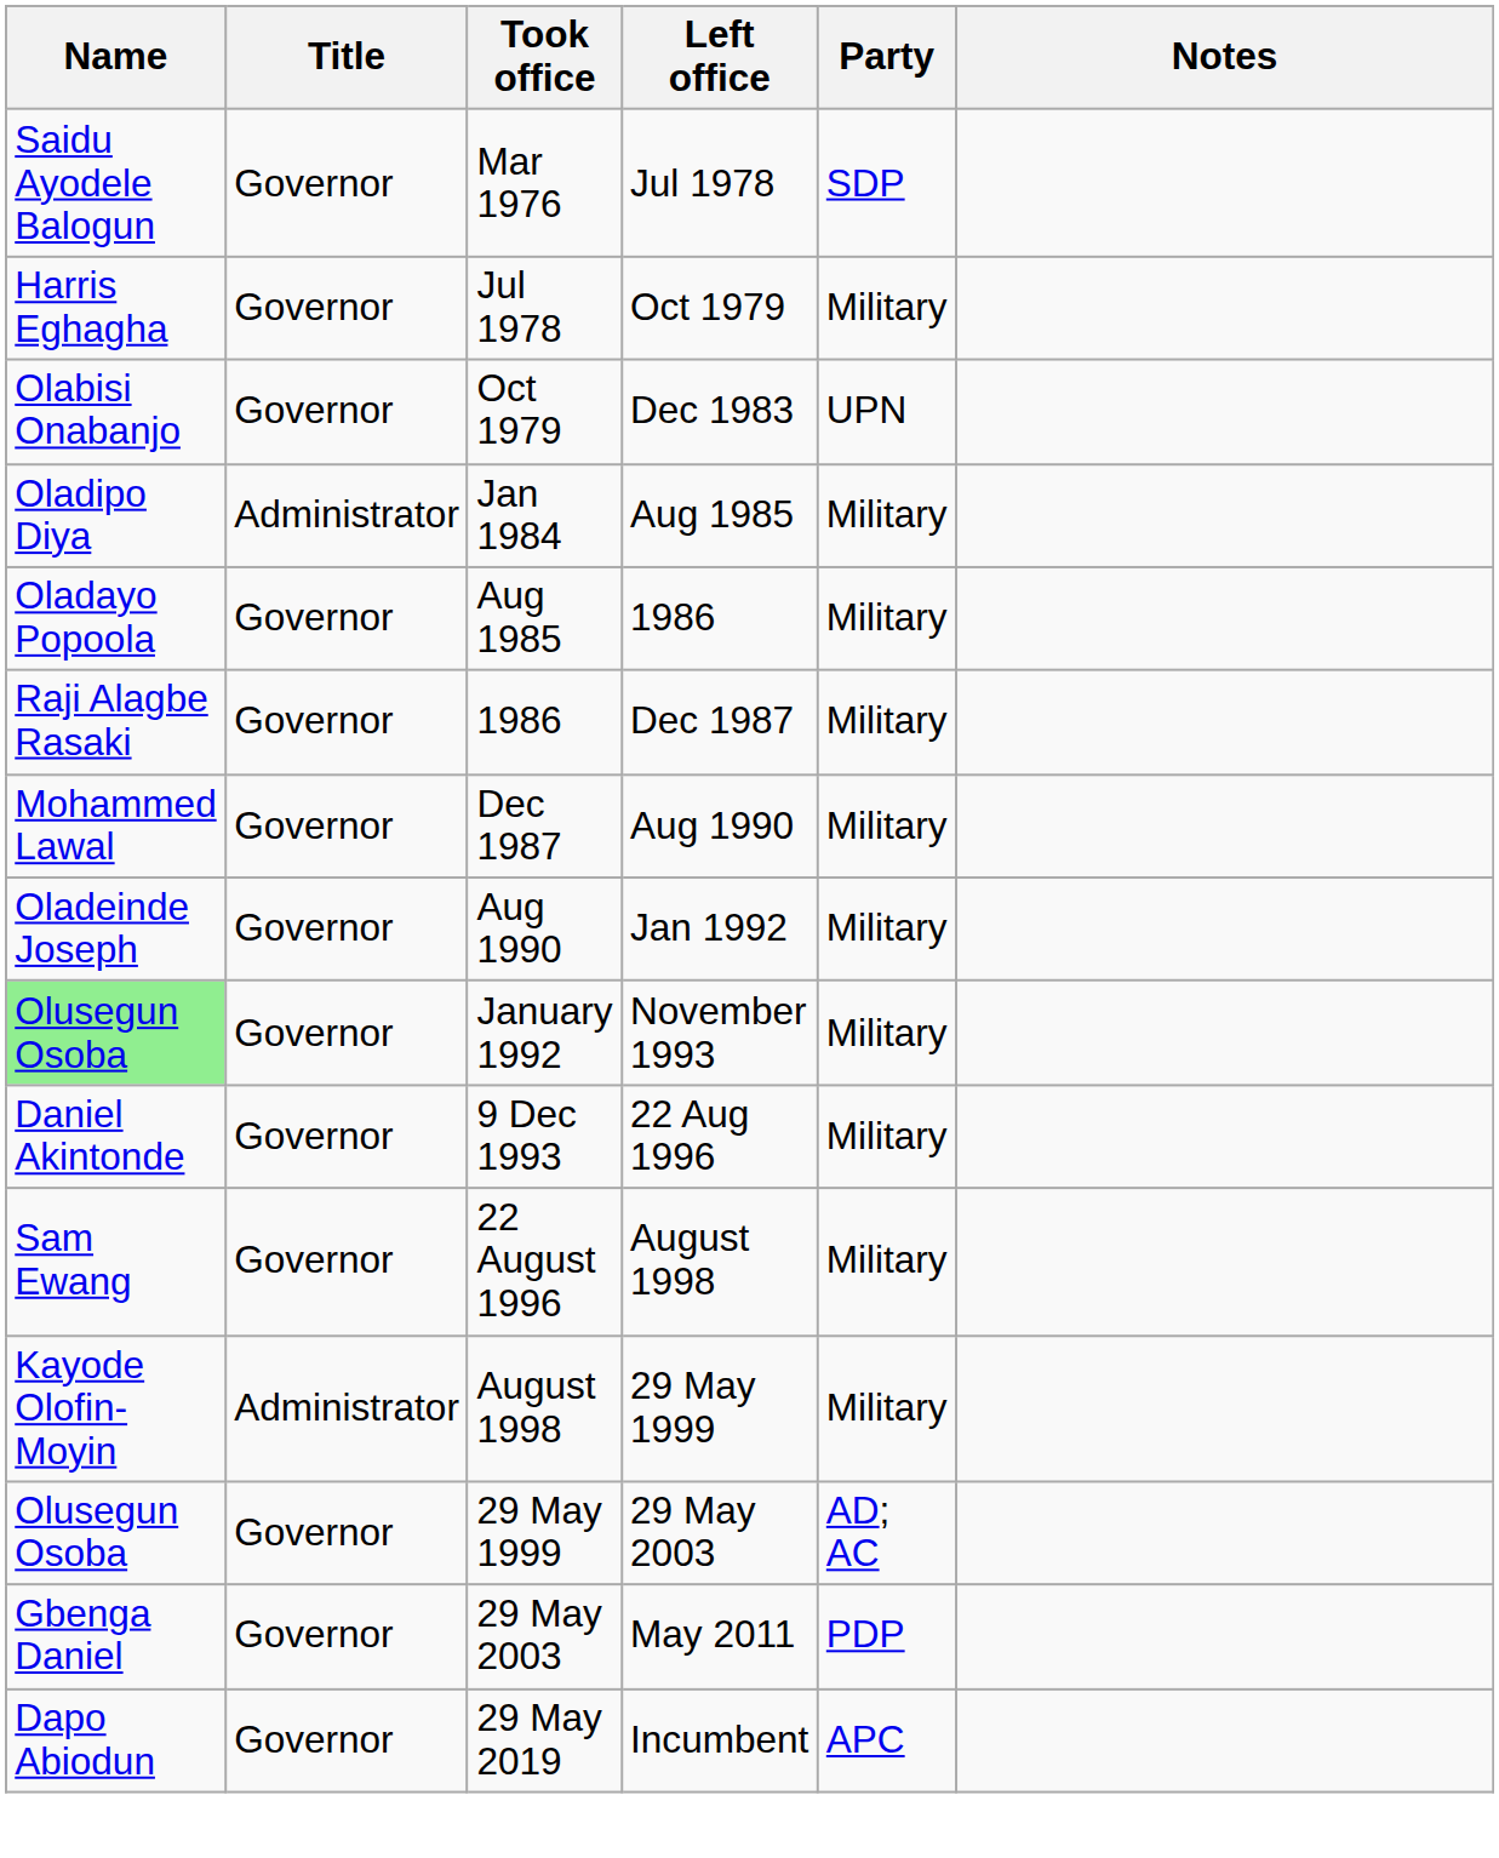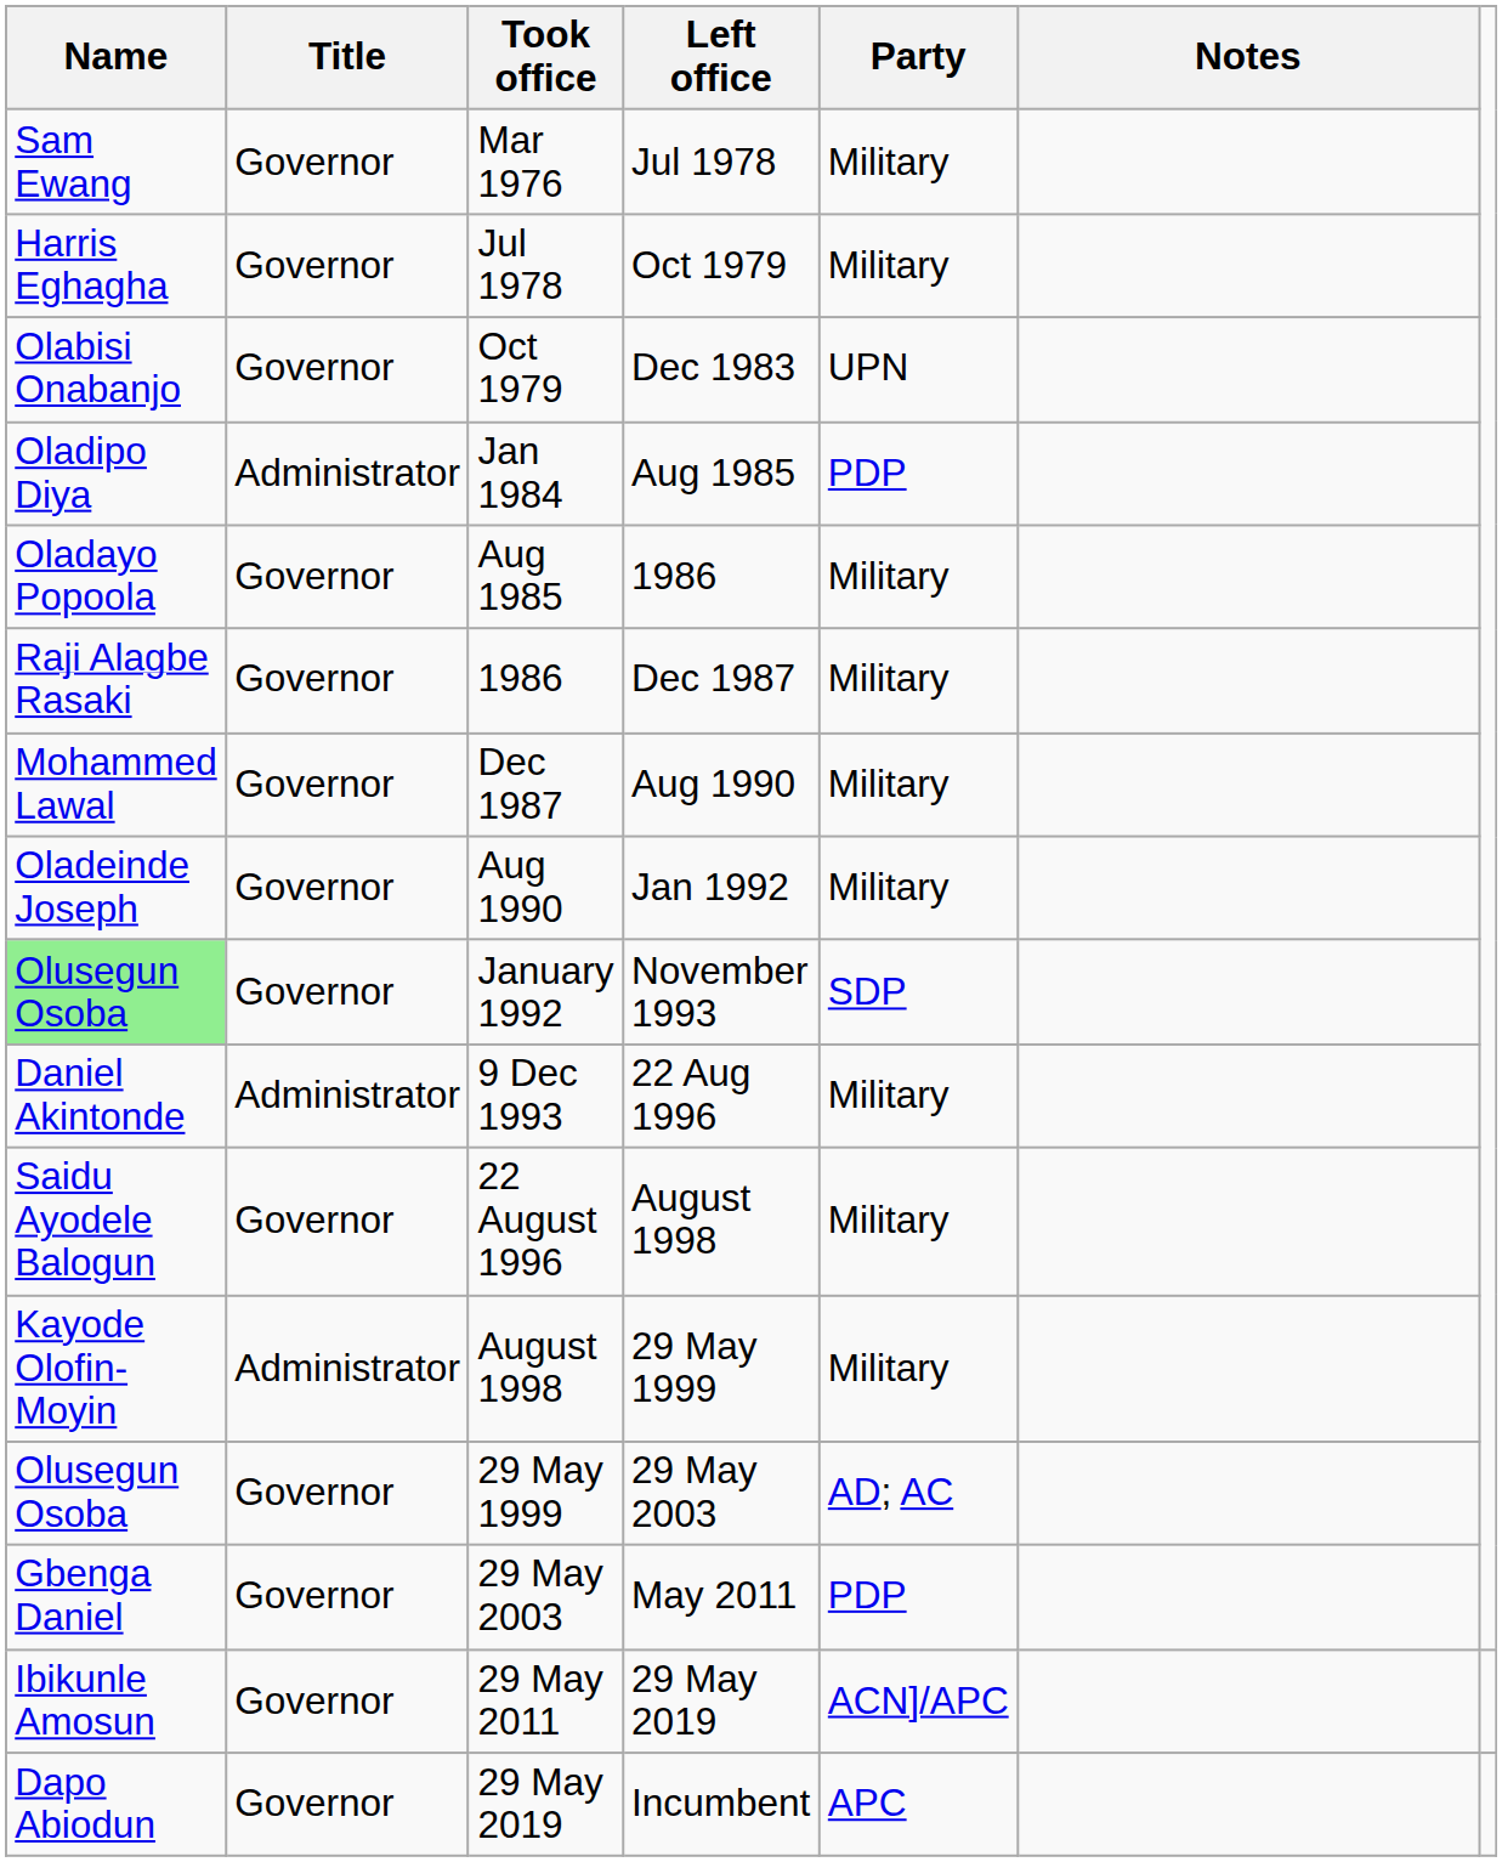Mar 1976 | Name: Saidu Ayodele Balogun -> Sam Ewang
Mar 1976 | Party: SDP -> Military
Jan 1984 | Party: Military -> PDP
January 1992 | Party: Military -> SDP
9 Dec 1993 | Title: Governor -> Administrator
22 August 1996 | Name: Sam Ewang -> Saidu Ayodele Balogun
+ row: Ibikunle Amosun | Governor | 29 May 2011 | 29 May 2019 | ACN]/APC
